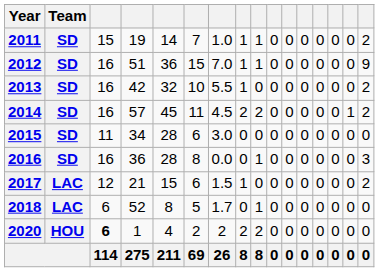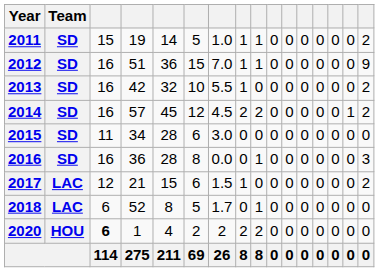2011 | column 6: 7 -> 5
2014 | column 6: 11 -> 12
